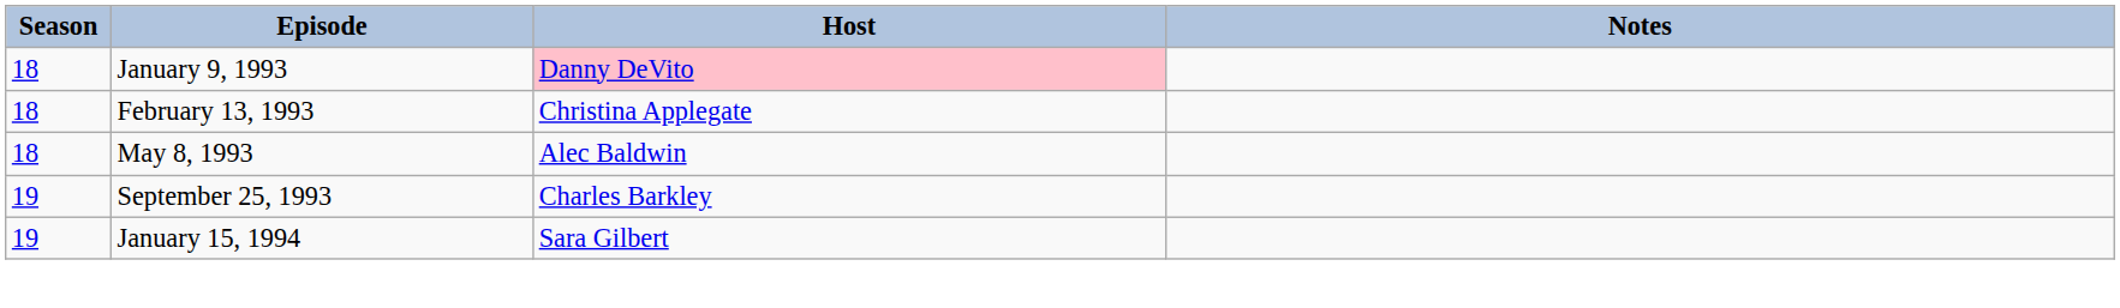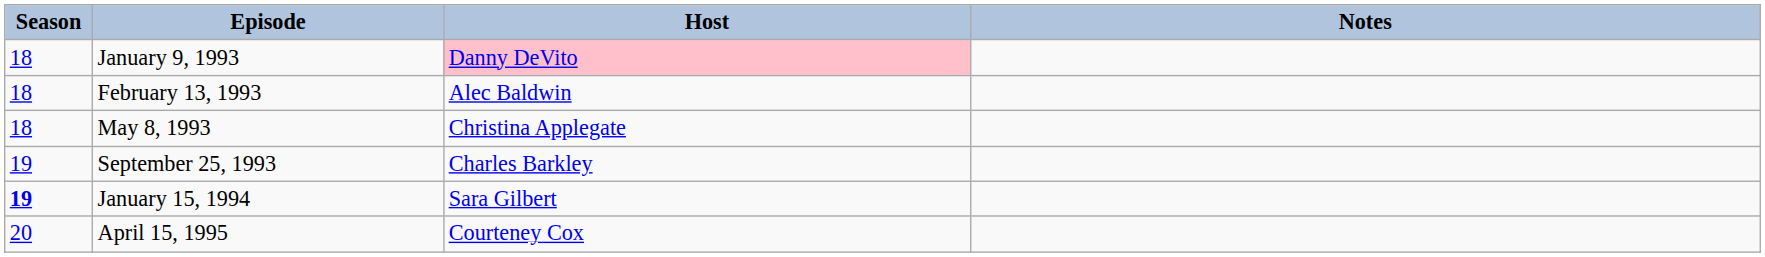February 13, 1993 | Host: Christina Applegate -> Alec Baldwin
May 8, 1993 | Host: Alec Baldwin -> Christina Applegate
January 15, 1994 | Season: normal -> bold
+ row: 20 | April 15, 1995 | Courteney Cox
